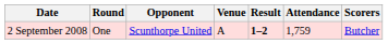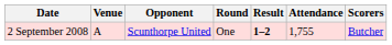columns swapped: Round <-> Venue
2 September 2008 | Attendance: 1,759 -> 1,755
